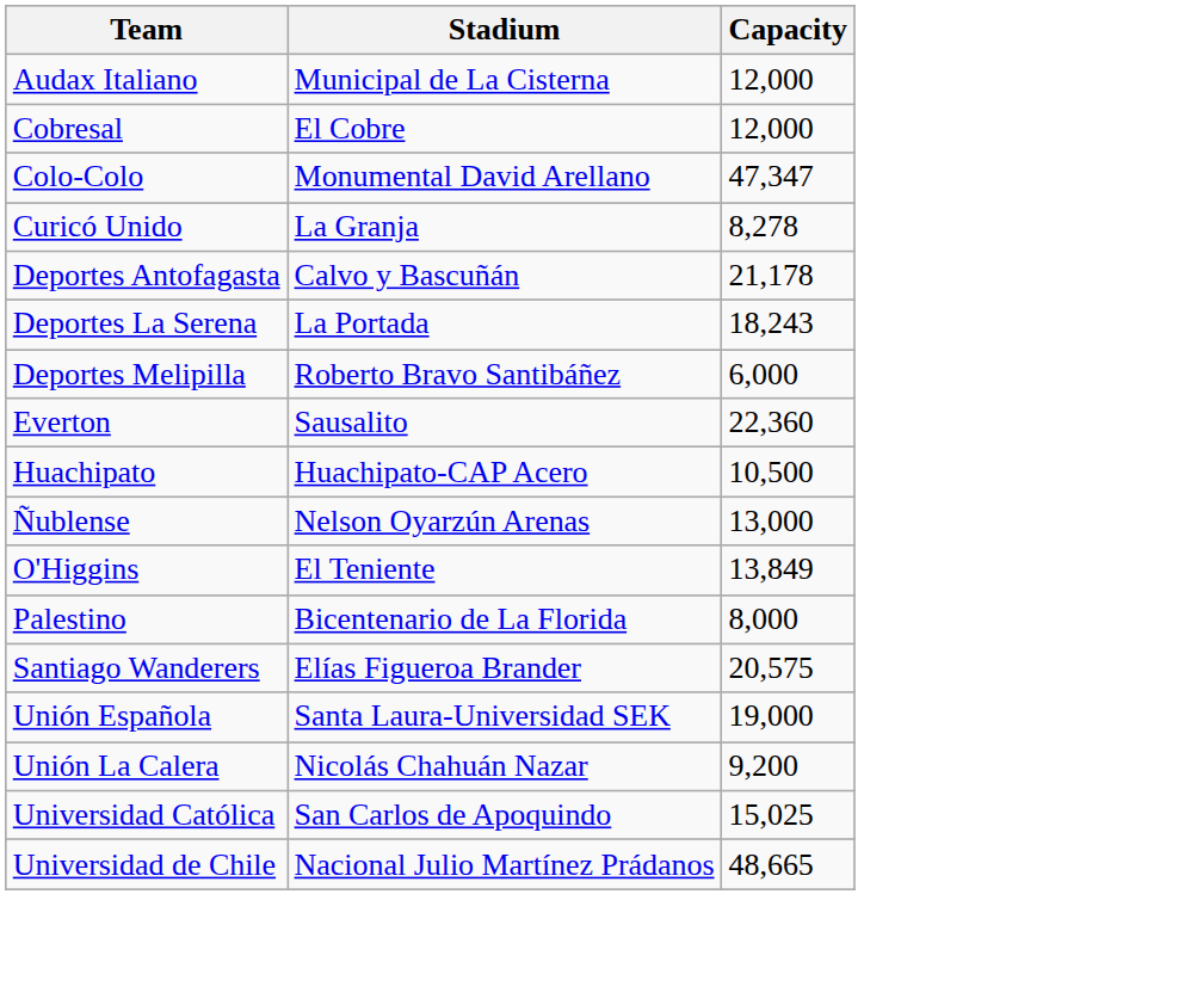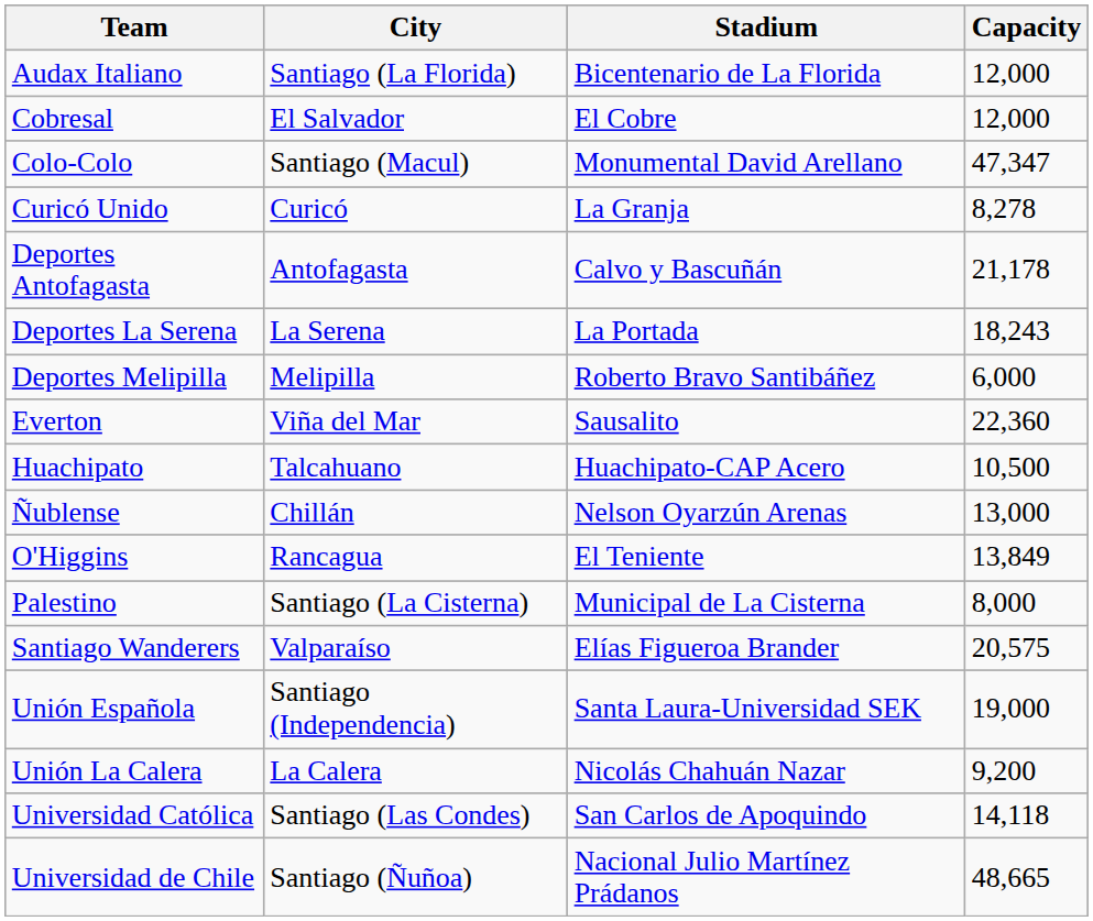+ column: City | Santiago (La Florida) | El Salvador | Santiago (Macul) | Curicó | Antofagasta | La Serena | Melipilla | Viña del Mar | Talcahuano | Chillán | Rancagua | Santiago (La Cisterna) | Valparaíso | Santiago (Independencia) | La Calera | Santiago (Las Condes) | Santiago (Ñuñoa)
Audax Italiano | Stadium: Municipal de La Cisterna -> Bicentenario de La Florida
Palestino | Stadium: Bicentenario de La Florida -> Municipal de La Cisterna
Universidad Católica | Capacity: 15,025 -> 14,118
